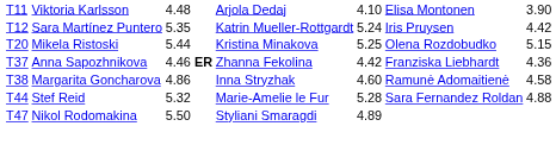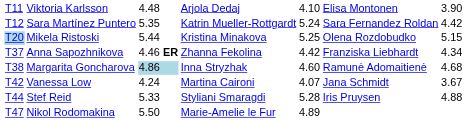Sara Martínez Puntero | column 6: Iris Pruysen -> Sara Fernandez Roldan
Mikela Ristoski | column 1: no background -> lightblue background
Anna Sapozhnikova | column 7: 4.36 -> 4.34
Margarita Goncharova | column 3: no background -> lightblue background
Margarita Goncharova | column 7: 4.58 -> 4.68
+ row: T42 | Vanessa Low | 4.24 | Martina Caironi | 4.07 | Jana Schmidt | 3.67
Stef Reid | column 3: 5.32 -> 5.33
Stef Reid | column 4: Marie-Amelie le Fur -> Styliani Smaragdi
Stef Reid | column 6: Sara Fernandez Roldan -> Iris Pruysen
Nikol Rodomakina | column 4: Styliani Smaragdi -> Marie-Amelie le Fur
